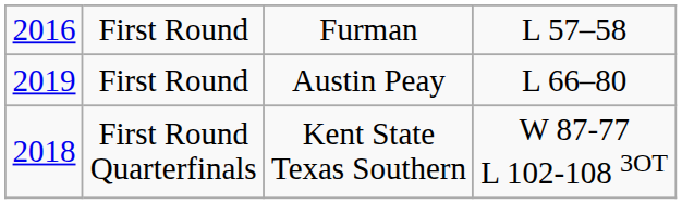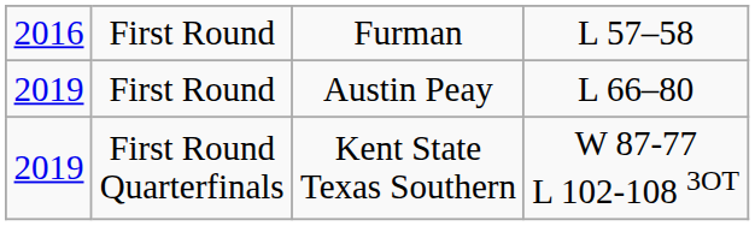First Round Quarterfinals | column 1: 2018 -> 2019
